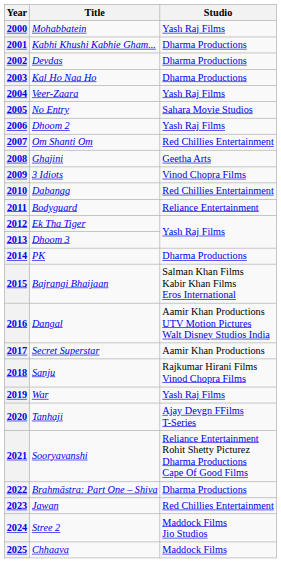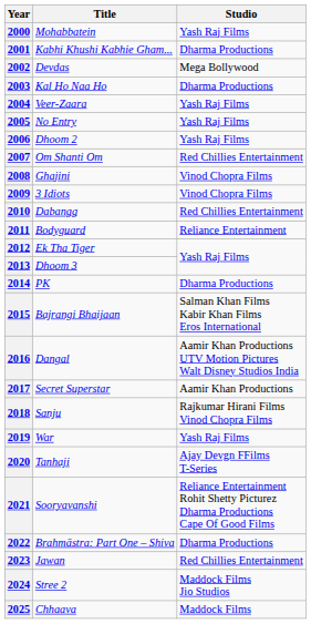2002 | Studio: Dharma Productions -> Mega Bollywood
2005 | Studio: Sahara Movie Studios -> Yash Raj Films
2008 | Studio: Geetha Arts -> Vinod Chopra Films
